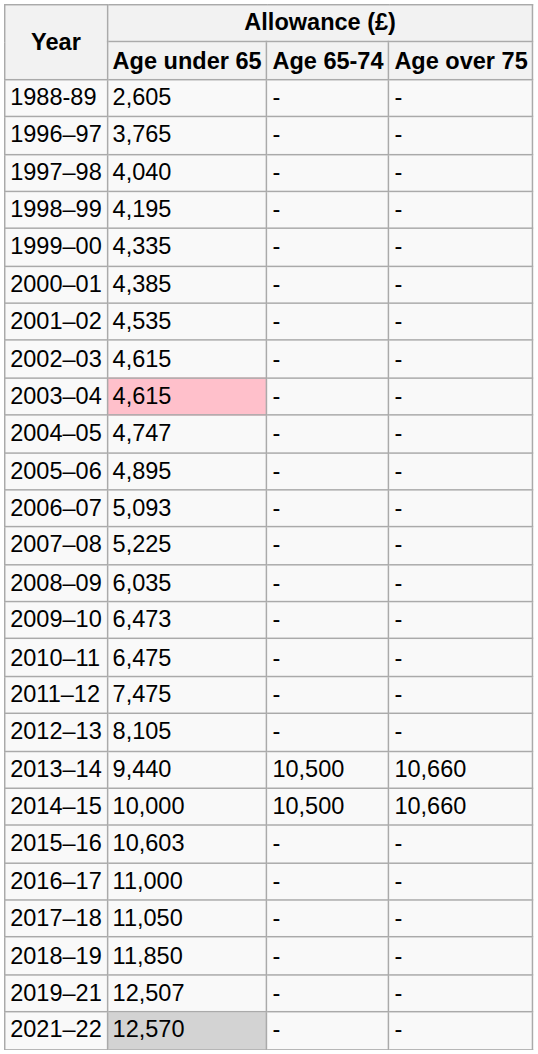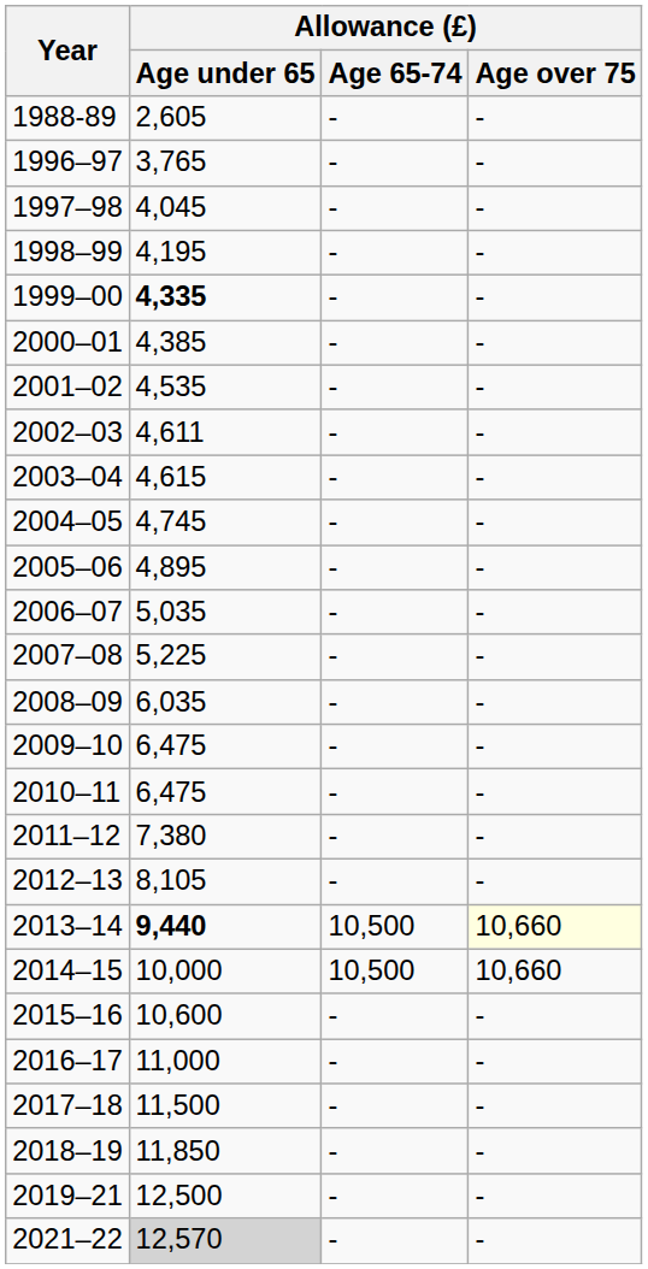1997–98 | Allowance (£) / Age under 65: 4,040 -> 4,045
1999–00 | Allowance (£) / Age under 65: normal -> bold
2002–03 | Allowance (£) / Age under 65: 4,615 -> 4,611
2003–04 | Allowance (£) / Age under 65: pink background -> no background
2004–05 | Allowance (£) / Age under 65: 4,747 -> 4,745
2006–07 | Allowance (£) / Age under 65: 5,093 -> 5,035
2009–10 | Allowance (£) / Age under 65: 6,473 -> 6,475
2011–12 | Allowance (£) / Age under 65: 7,475 -> 7,380
2013–14 | Allowance (£) / Age under 65: normal -> bold
2013–14 | Allowance (£) / Age over 75: no background -> lightyellow background
2015–16 | Allowance (£) / Age under 65: 10,603 -> 10,600
2017–18 | Allowance (£) / Age under 65: 11,050 -> 11,500
2019–21 | Allowance (£) / Age under 65: 12,507 -> 12,500
